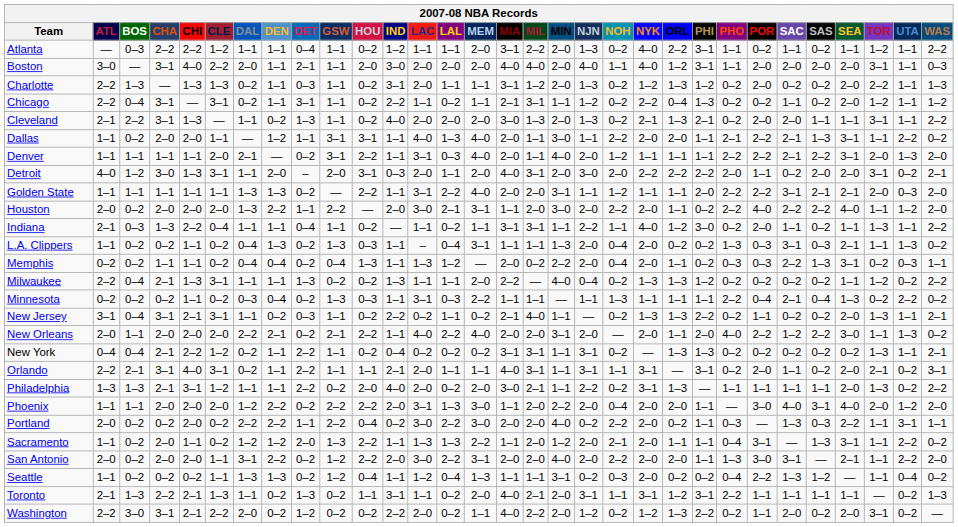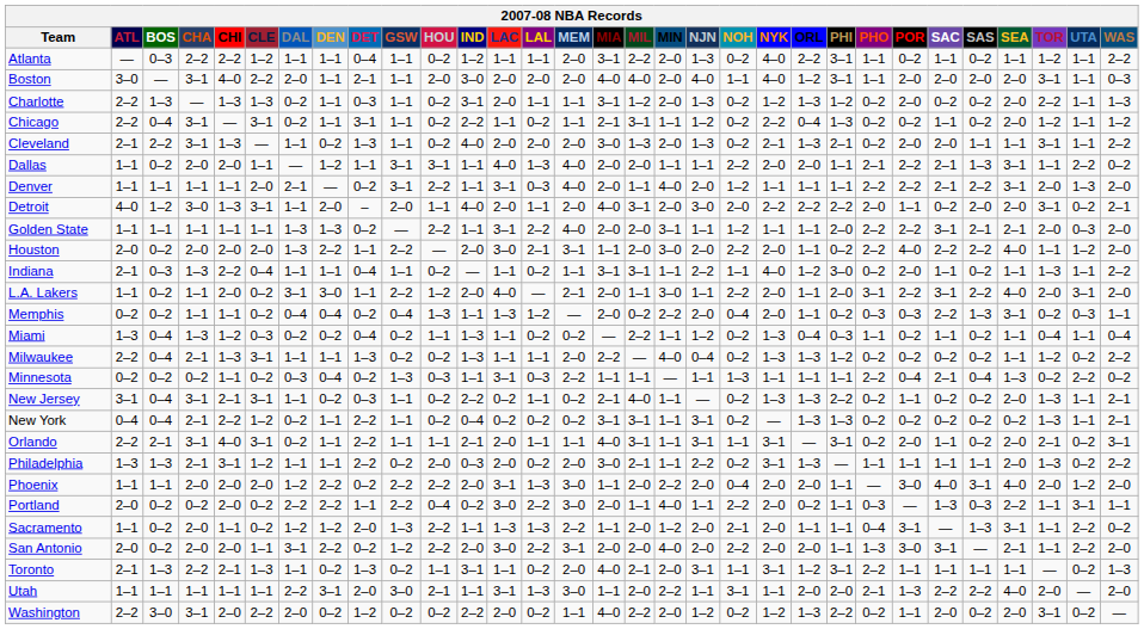Dallas | MIL: 1–1 -> 2–0
Dallas | MIN: 3–0 -> 1–1
Detroit | HOU: 3–1 -> 1–1
Detroit | IND: 0–3 -> 4–0
- row: L.A. Clippers | 1–1 | 0–2 | 0–2 | 1–1 | 0–2 | 0–4 | 1–3 | 0–2 | 1–3 | 0–3 | 1–1 | – | 0–4 | 3–1 | 1–1 | 1–1 | 1–3 | 2–0 | 0–4 | 2–0 | 0–2 | 0–2 | 1–3 | 0–3 | 3–1 | 0–3 | 2–1 | 1–1 | 1–3 | 0–2
+ row: L.A. Lakers | 1–1 | 0–2 | 1–1 | 2–0 | 0–2 | 3–1 | 3–0 | 1–1 | 2–2 | 1–2 | 2–0 | 4–0 | — | 2–1 | 2–0 | 1–1 | 3–0 | 1–1 | 2–2 | 2–0 | 1–1 | 2–0 | 3–1 | 2–2 | 3–1 | 2–2 | 4–0 | 2–0 | 3–1 | 2–0
+ row: Miami | 1–3 | 0–4 | 1–3 | 1–2 | 0–3 | 0–2 | 0–2 | 0–4 | 0–2 | 1–1 | 1–3 | 1–1 | 0–2 | 0–2 | — | 2–2 | 1–1 | 1–2 | 0–2 | 1–3 | 0–4 | 0–3 | 1–1 | 0–2 | 1–1 | 0–2 | 1–1 | 0–4 | 1–1 | 0–4
- row: New Orleans | 2–0 | 1–1 | 2–0 | 2–0 | 2–0 | 2–2 | 2–1 | 0–2 | 2–1 | 2–2 | 1–1 | 4–0 | 2–2 | 4–0 | 2–0 | 2–0 | 3–1 | 2–0 | — | 2–0 | 1–1 | 2–0 | 4–0 | 2–2 | 1–2 | 2–2 | 3–0 | 1–1 | 1–3 | 0–2
Philadelphia | IND: 4–0 -> 0–3
Portland | MIL: 2–0 -> 1–1
Portland | NJN: 0–2 -> 1–1
- row: Seattle | 1–1 | 0–2 | 0–2 | 0–2 | 1–1 | 1–3 | 1–3 | 0–2 | 1–2 | 0–4 | 1–1 | 1–2 | 0–4 | 1–3 | 1–1 | 1–1 | 3–1 | 0–2 | 0–3 | 2–0 | 0–2 | 0–2 | 0–4 | 2–2 | 1–3 | 1–2 | — | 1–1 | 0–4 | 0–2
+ row: Utah | 1–1 | 1–1 | 1–1 | 1–1 | 1–1 | 2–2 | 3–1 | 2–0 | 3–0 | 2–1 | 1–1 | 3–1 | 1–3 | 3–0 | 1–1 | 2–0 | 2–2 | 1–1 | 3–1 | 1–1 | 2–0 | 2–0 | 2–1 | 1–3 | 2–2 | 2–2 | 4–0 | 2–0 | — | 2–0
Washington | CHI: 2–1 -> 2–0
